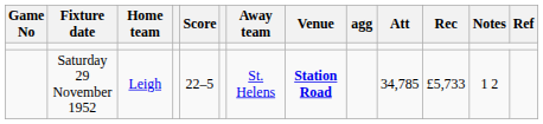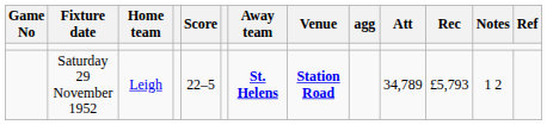Saturday 29 November 1952 | Away team: normal -> bold
Saturday 29 November 1952 | Att: 34,785 -> 34,789
Saturday 29 November 1952 | Rec: £5,733 -> £5,793
